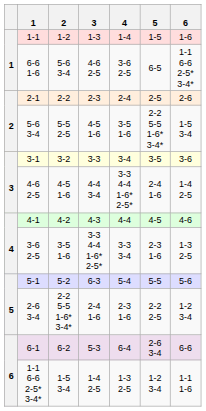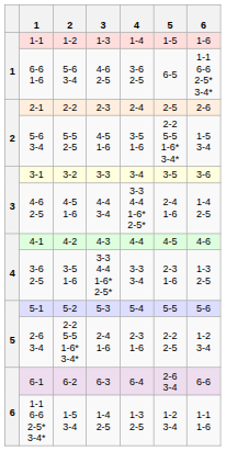5-1 | 3: 6-3 -> 5-3
6-1 | 3: 5-3 -> 6-3
